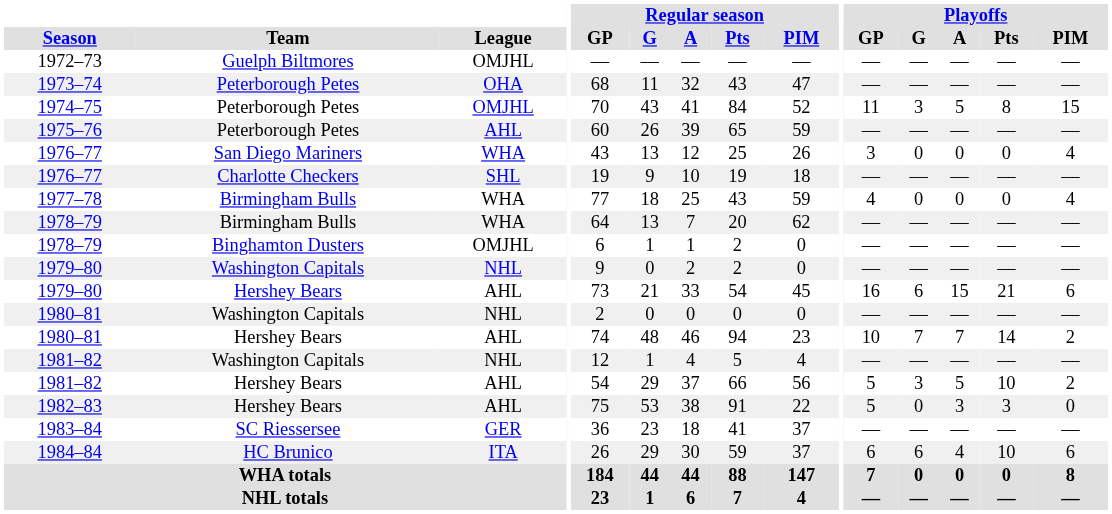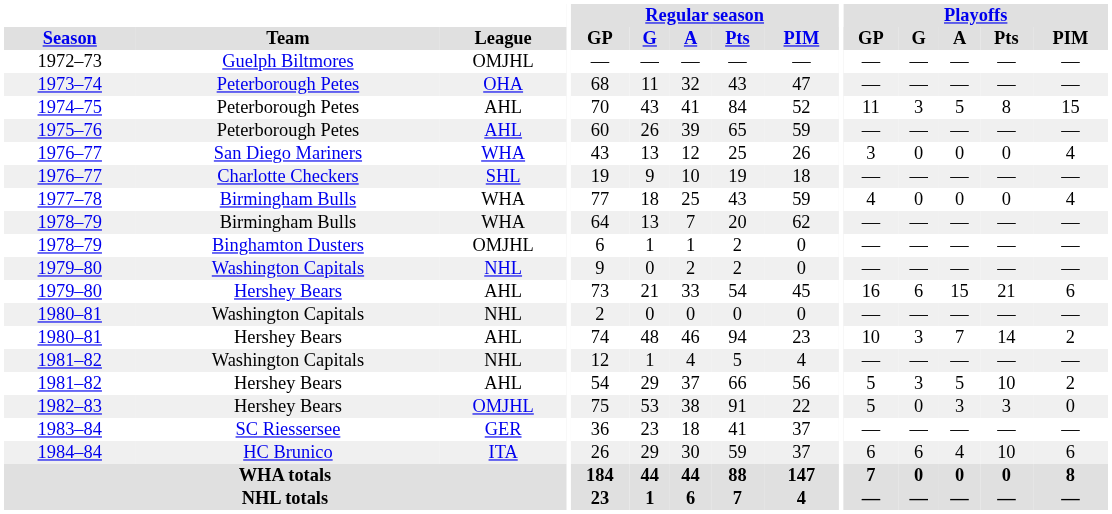1974–75 | League: OMJHL -> AHL
1980–81 / Hershey Bears | Playoffs / G: 7 -> 3
1982–83 | League: AHL -> OMJHL
